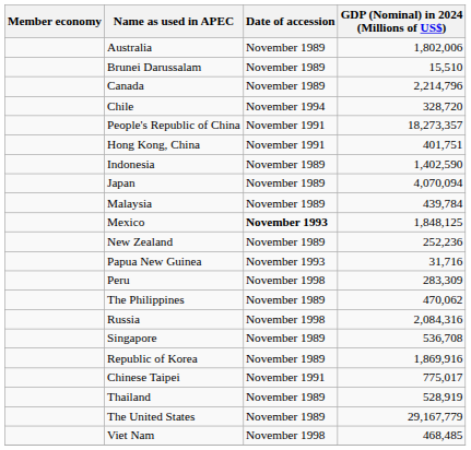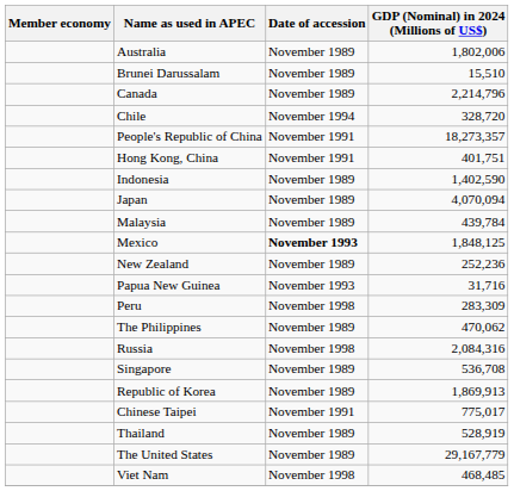Republic of Korea | GDP (Nominal) in 2024 (Millions of US$): 1,869,916 -> 1,869,913
